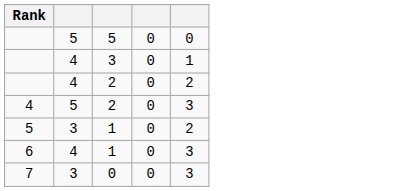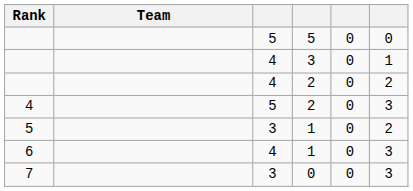+ column: Team
